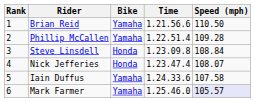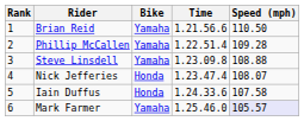Steve Linsdell | Bike: Honda -> Yamaha
Steve Linsdell | Speed (mph): 108.84 -> 108.88
Iain Duffus | Bike: Yamaha -> Honda
